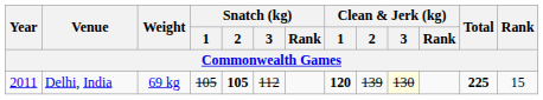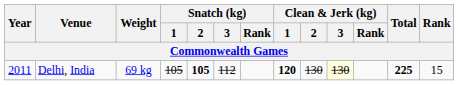Delhi, India | Clean & Jerk (kg) / 2: 139 -> 130
